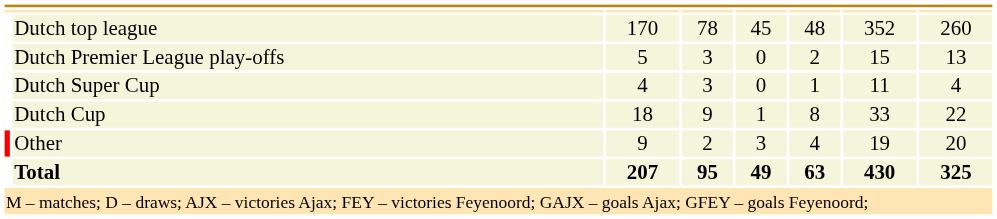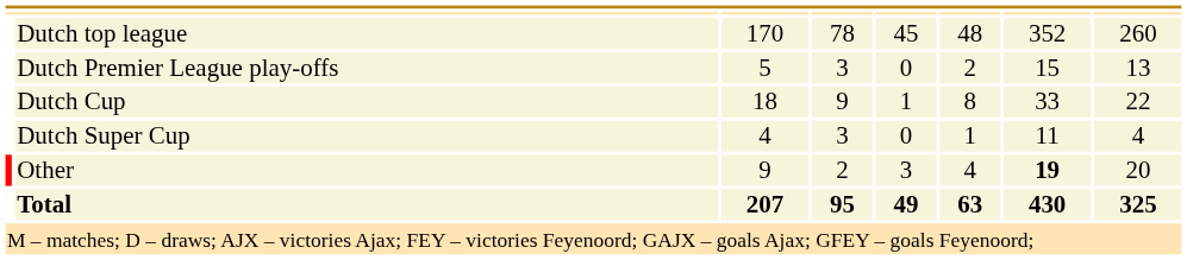rows swapped: Dutch Cup <-> Dutch Super Cup
Other | column 7: normal -> bold
